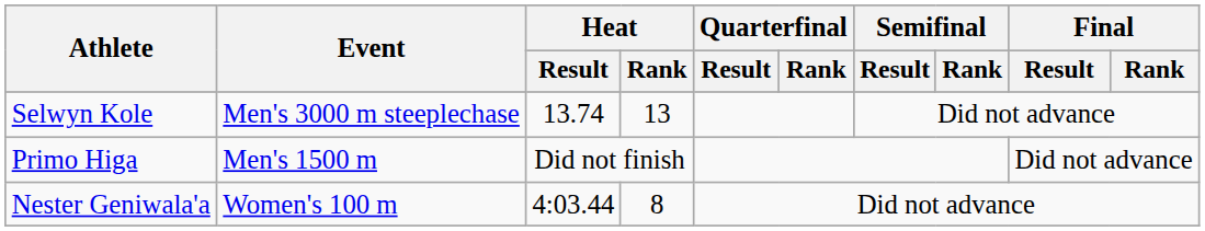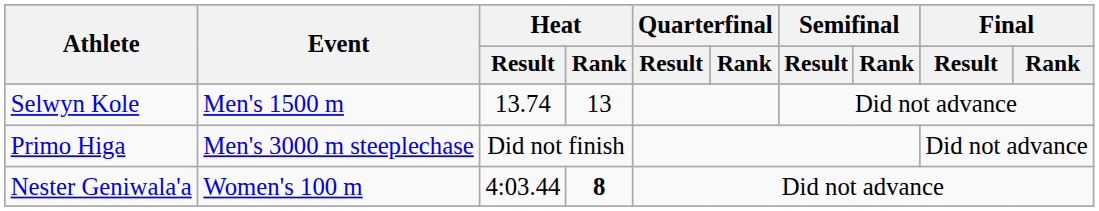Selwyn Kole | Event: Men's 3000 m steeplechase -> Men's 1500 m
Primo Higa | Event: Men's 1500 m -> Men's 3000 m steeplechase
Nester Geniwala'a | Heat / Rank: normal -> bold
